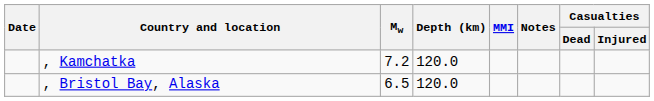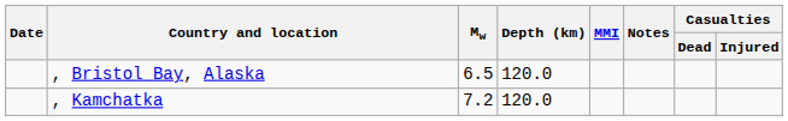rows swapped: , Kamchatka <-> , Bristol Bay, Alaska
